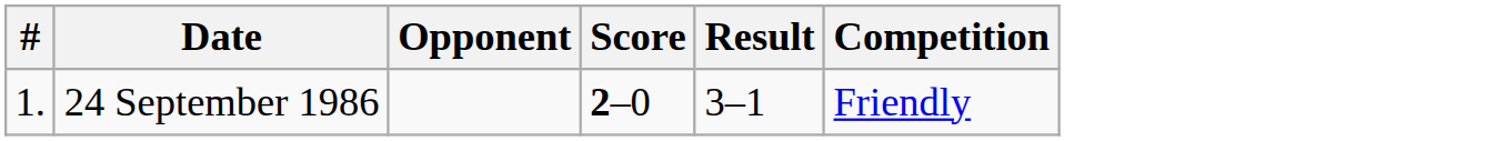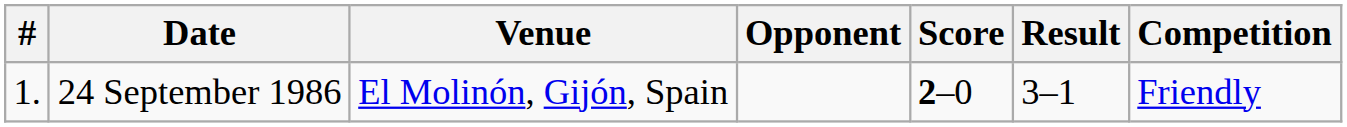+ column: Venue | El Molinón, Gijón, Spain
